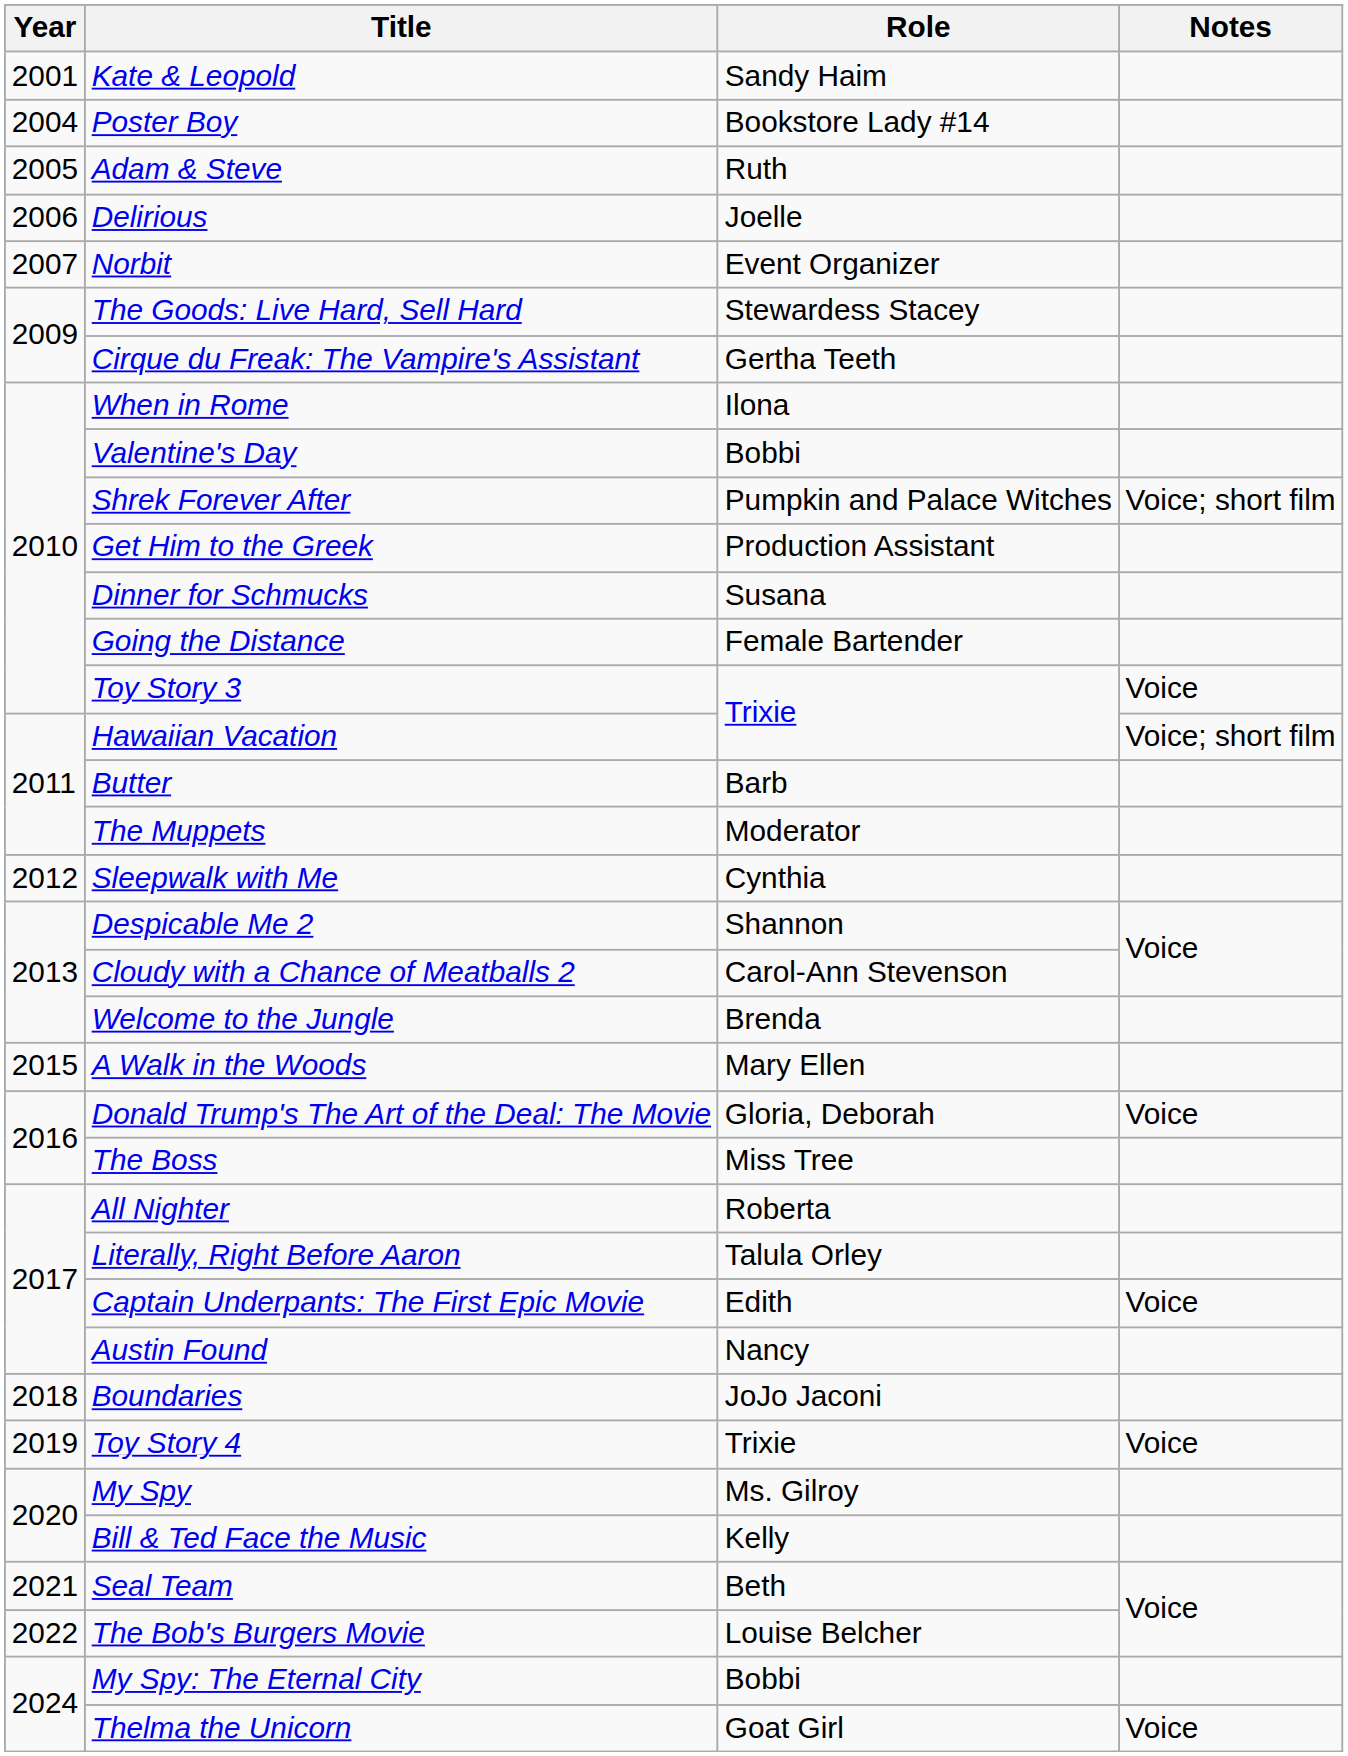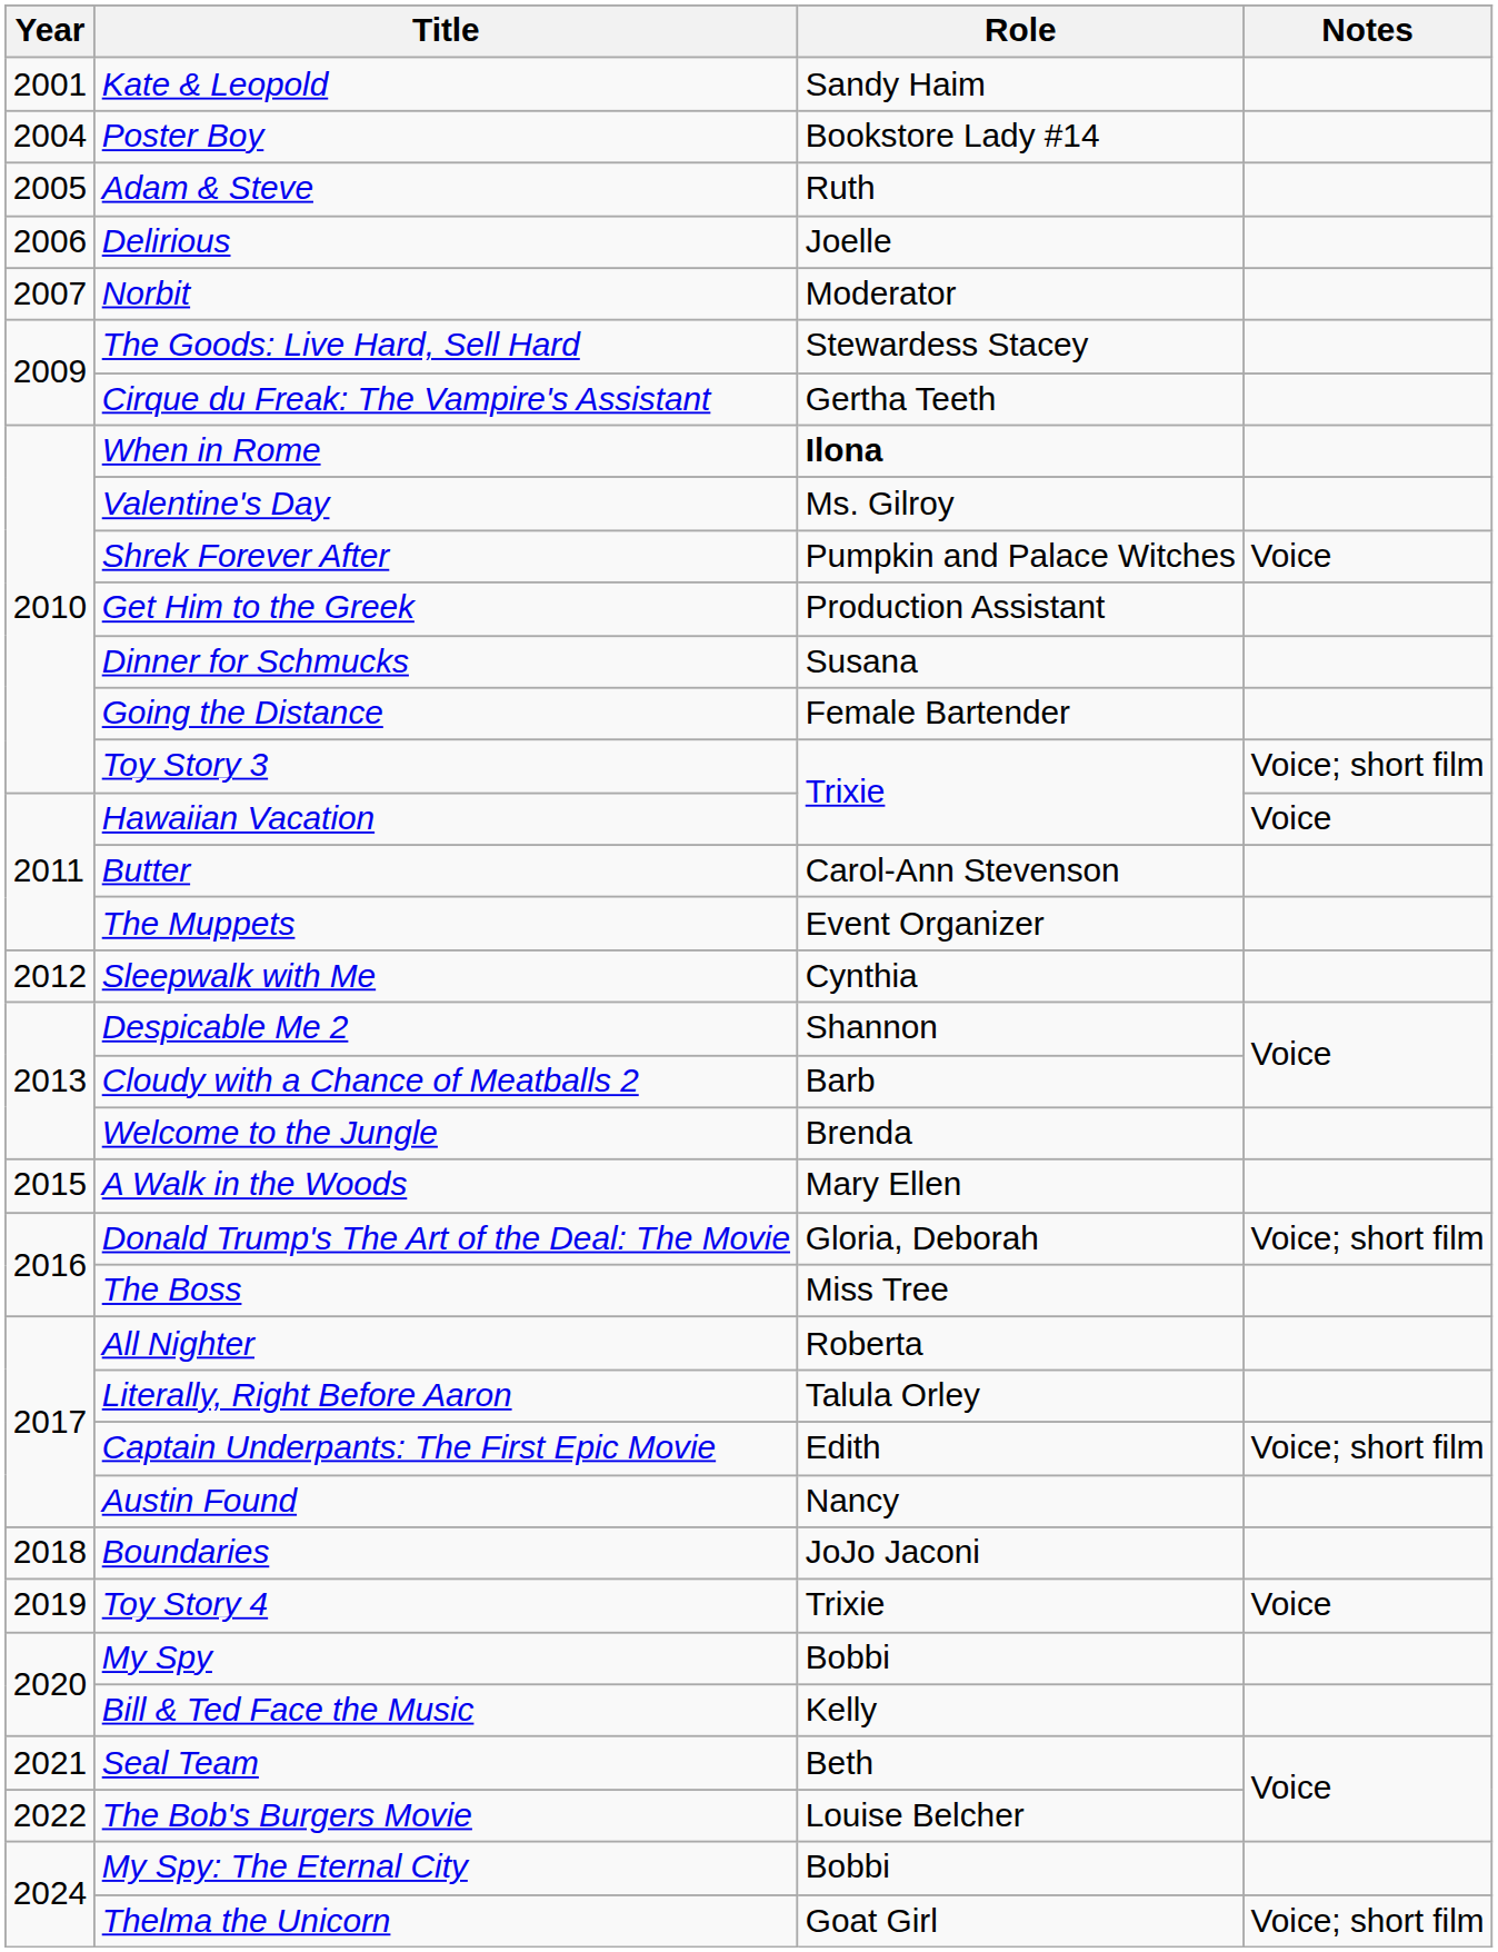Norbit | Role: Event Organizer -> Moderator
When in Rome | Role: normal -> bold
Valentine's Day | Role: Bobbi -> Ms. Gilroy
Shrek Forever After | Notes: Voice; short film -> Voice
Toy Story 3 | Notes: Voice -> Voice; short film
Hawaiian Vacation | Notes: Voice; short film -> Voice
Butter | Role: Barb -> Carol-Ann Stevenson
The Muppets | Role: Moderator -> Event Organizer
Cloudy with a Chance of Meatballs 2 | Role: Carol-Ann Stevenson -> Barb
Donald Trump's The Art of the Deal: The Movie | Notes: Voice -> Voice; short film
Captain Underpants: The First Epic Movie | Notes: Voice -> Voice; short film
My Spy | Role: Ms. Gilroy -> Bobbi
Thelma the Unicorn | Notes: Voice -> Voice; short film
